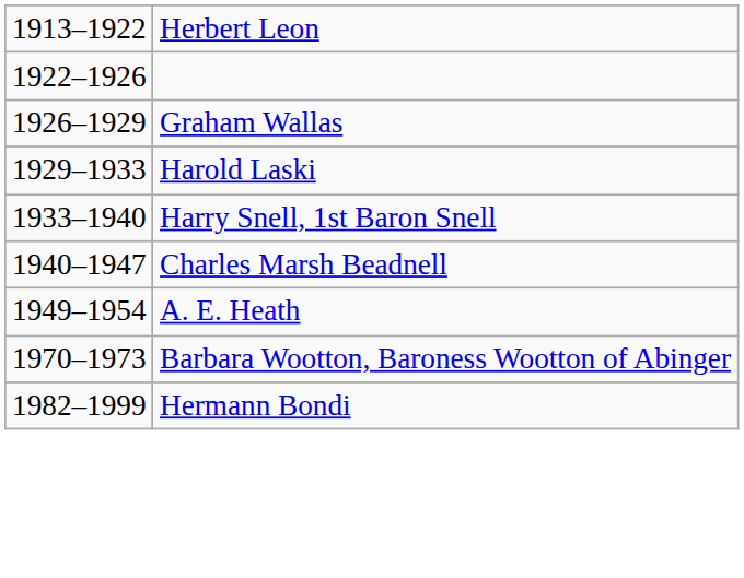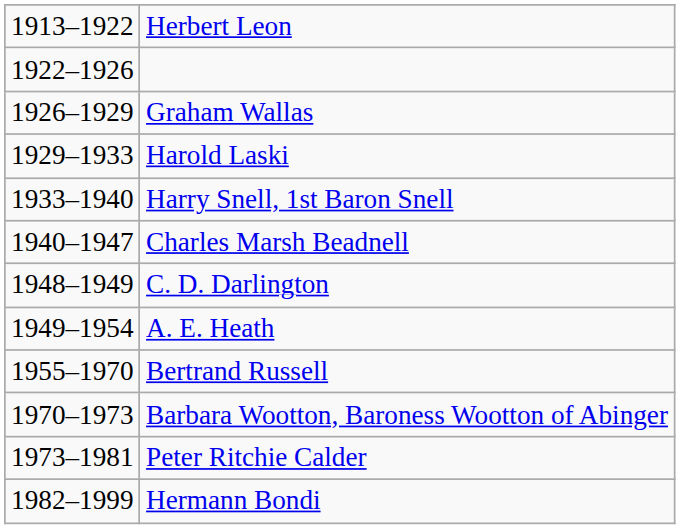+ row: 1948–1949 | C. D. Darlington
+ row: 1955–1970 | Bertrand Russell
+ row: 1973–1981 | Peter Ritchie Calder
